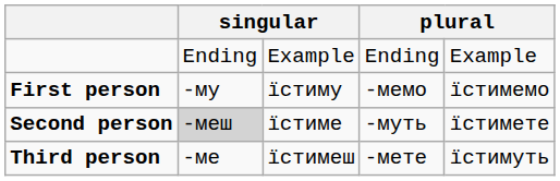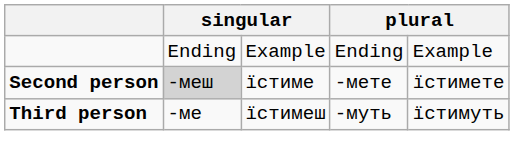- row: First person | -му | їстиму | -мемо | їстимемо
Second person | column 4: -муть -> -мете
Third person | column 4: -мете -> -муть
